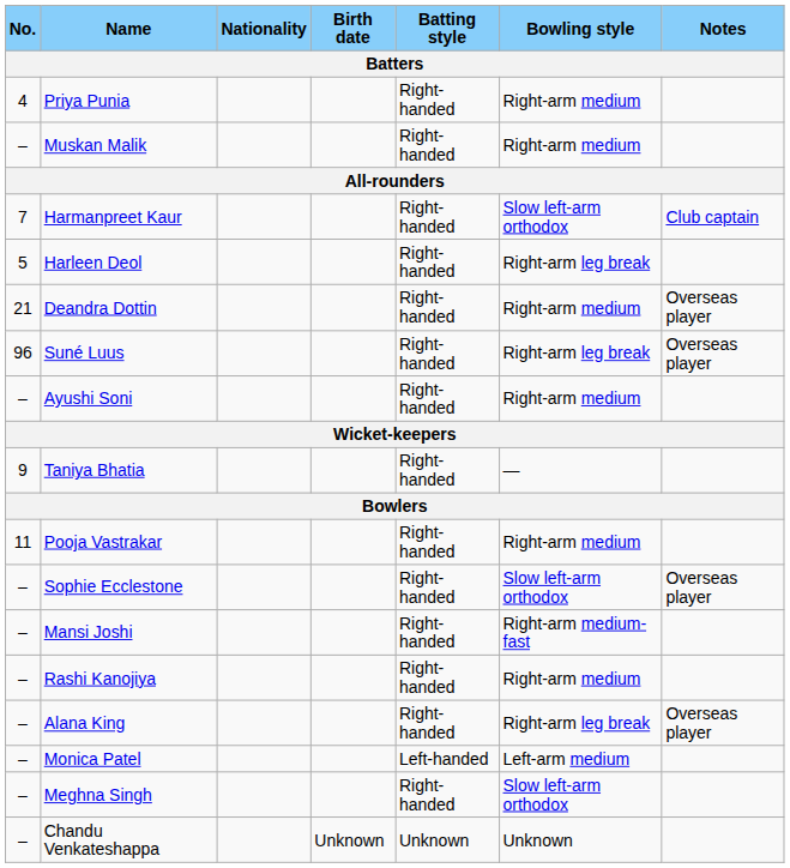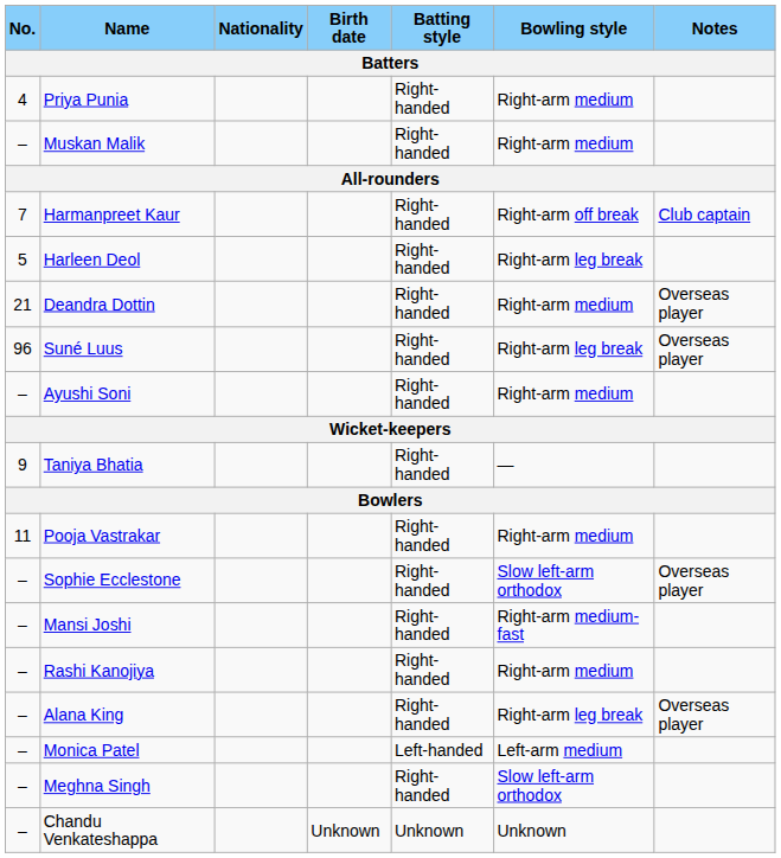Harmanpreet Kaur | Bowling style: Slow left-arm orthodox -> Right-arm off break
